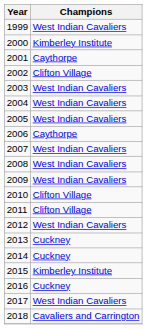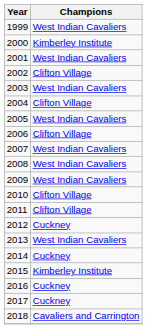2001 | Champions: Caythorpe -> West Indian Cavaliers
2004 | Champions: West Indian Cavaliers -> Clifton Village
2006 | Champions: Caythorpe -> Clifton Village
2012 | Champions: West Indian Cavaliers -> Cuckney
2013 | Champions: Cuckney -> West Indian Cavaliers
2017 | Champions: West Indian Cavaliers -> Cuckney
